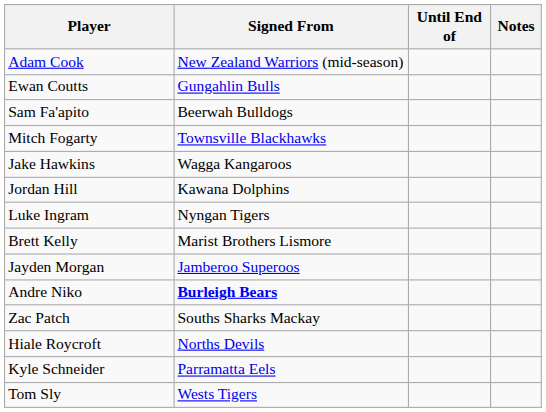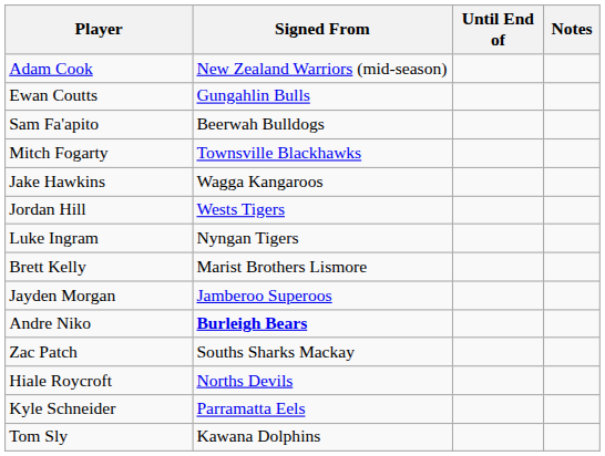Jordan Hill | Signed From: Kawana Dolphins -> Wests Tigers
Tom Sly | Signed From: Wests Tigers -> Kawana Dolphins
